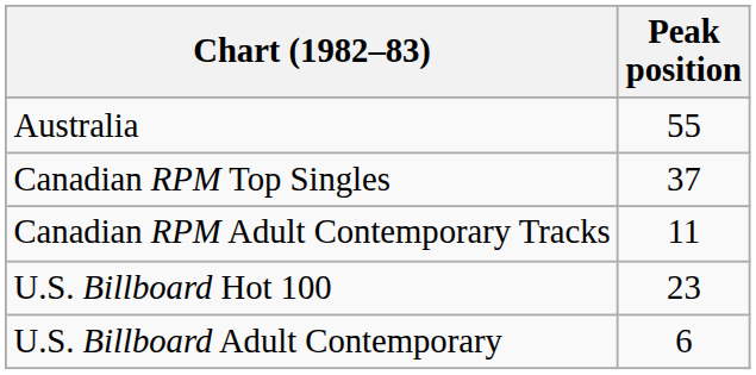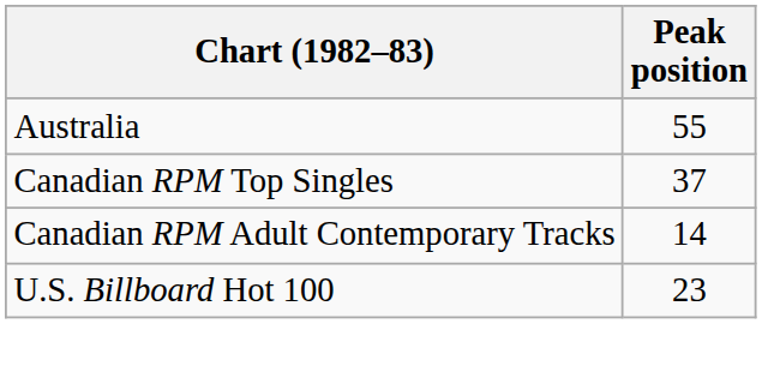Canadian RPM Adult Contemporary Tracks | Peak position: 11 -> 14
- row: U.S. Billboard Adult Contemporary | 6
